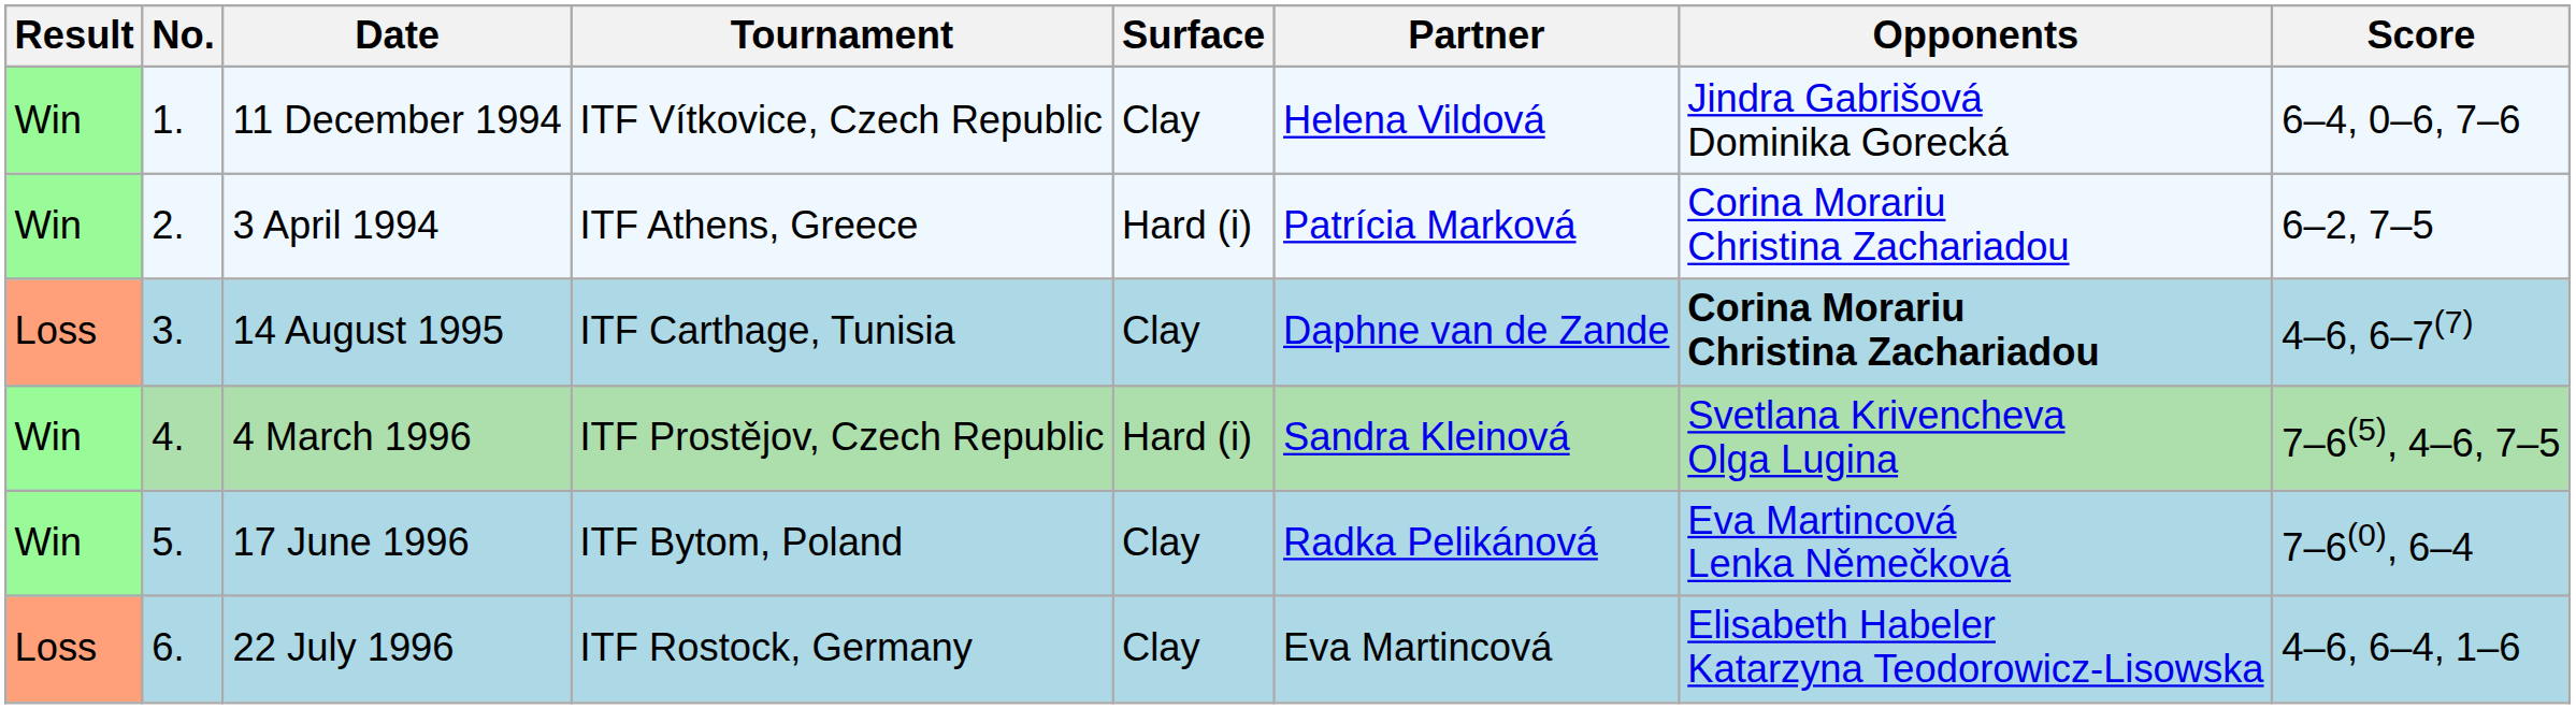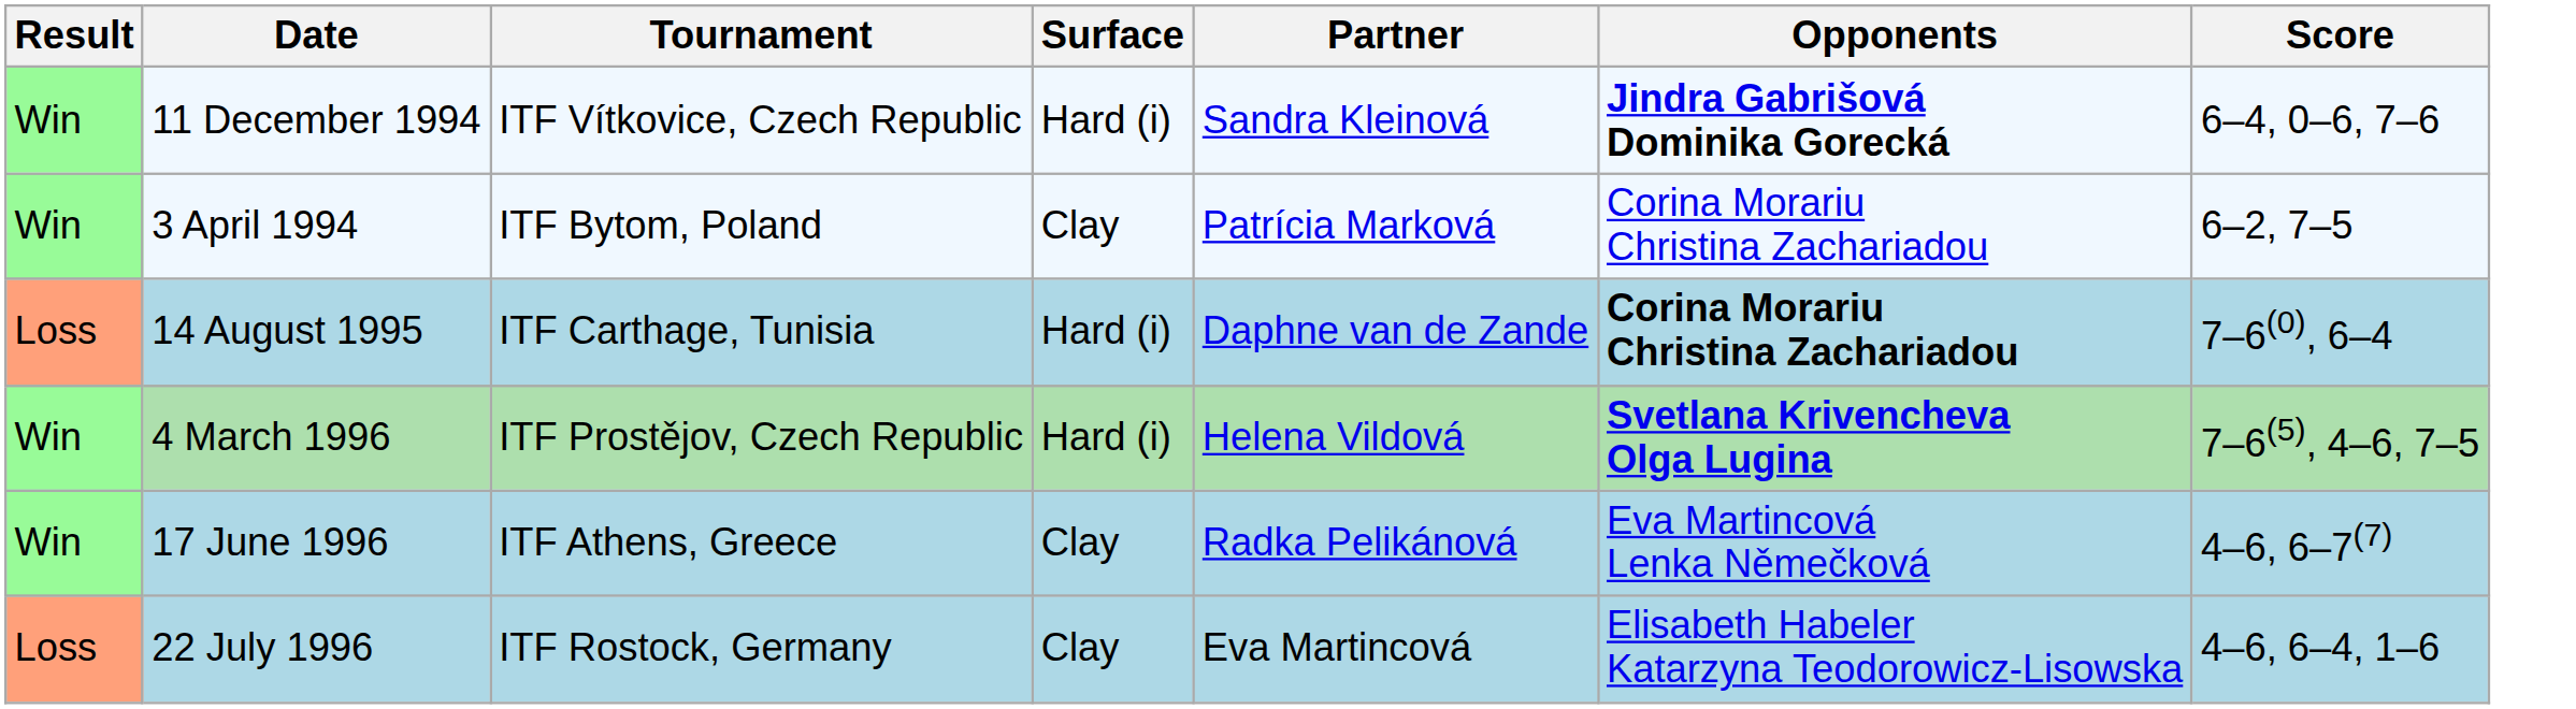- column: No. | 1. | 2. | 3. | 4. | 5. | 6.
11 December 1994 | Surface: Clay -> Hard (i)
11 December 1994 | Partner: Helena Vildová -> Sandra Kleinová
11 December 1994 | Opponents: normal -> bold
3 April 1994 | Tournament: ITF Athens, Greece -> ITF Bytom, Poland
3 April 1994 | Surface: Hard (i) -> Clay
14 August 1995 | Surface: Clay -> Hard (i)
14 August 1995 | Score: 4–6, 6–7(7) -> 7–6(0), 6–4
4 March 1996 | Partner: Sandra Kleinová -> Helena Vildová
4 March 1996 | Opponents: normal -> bold
17 June 1996 | Tournament: ITF Bytom, Poland -> ITF Athens, Greece
17 June 1996 | Score: 7–6(0), 6–4 -> 4–6, 6–7(7)
